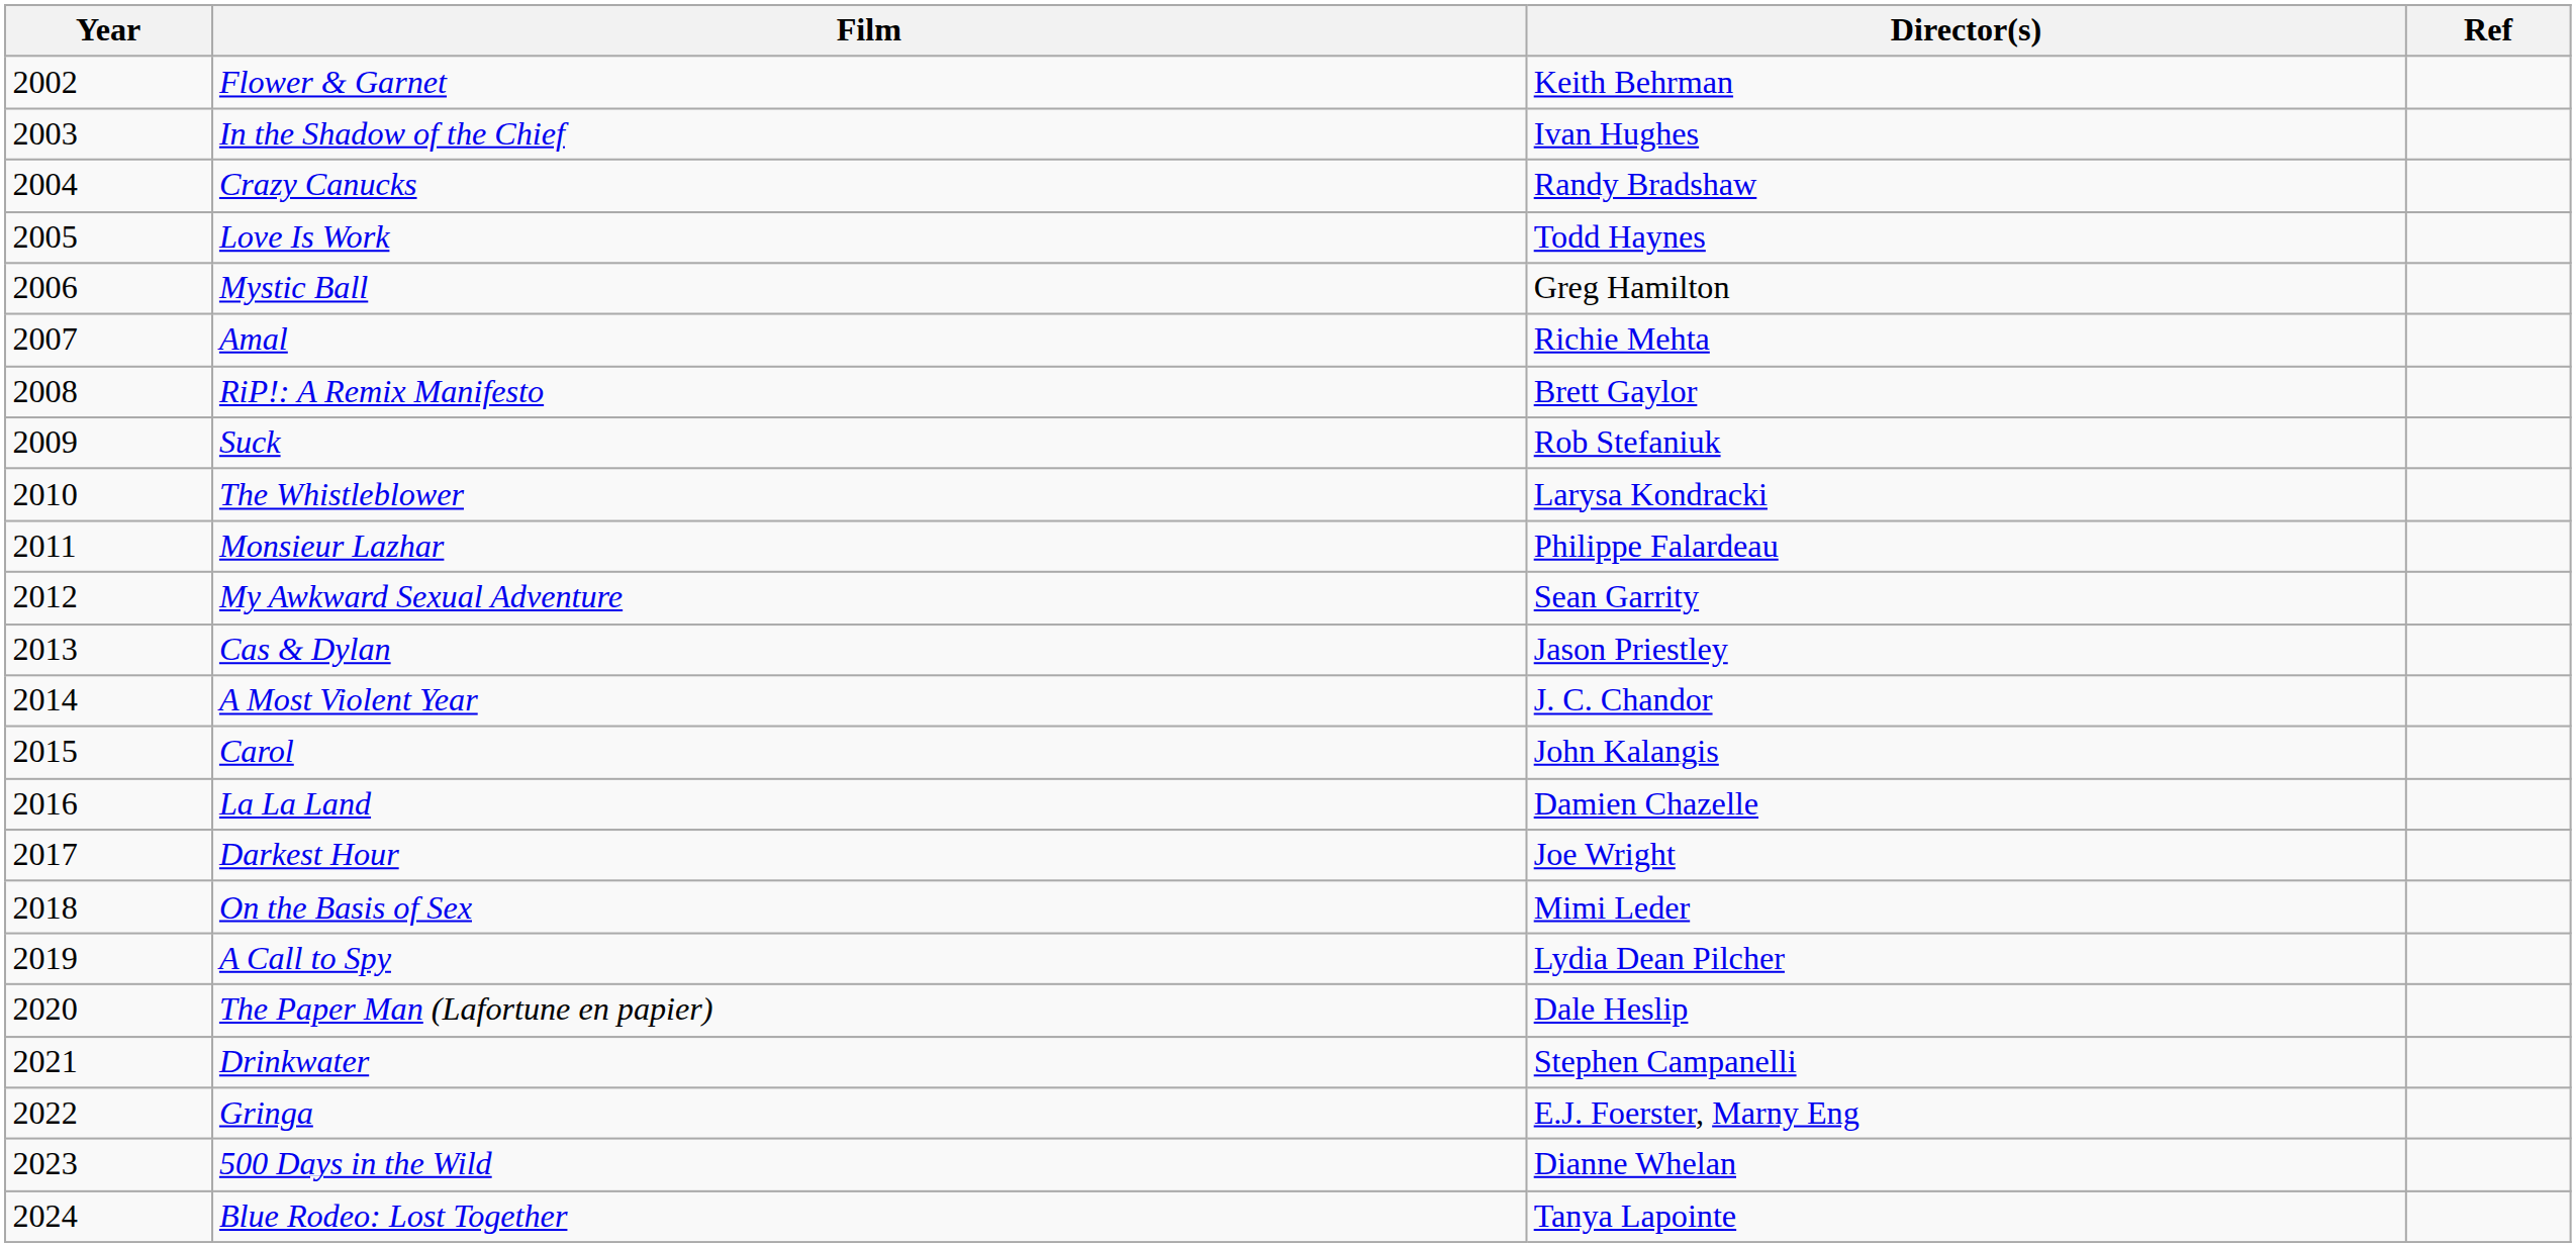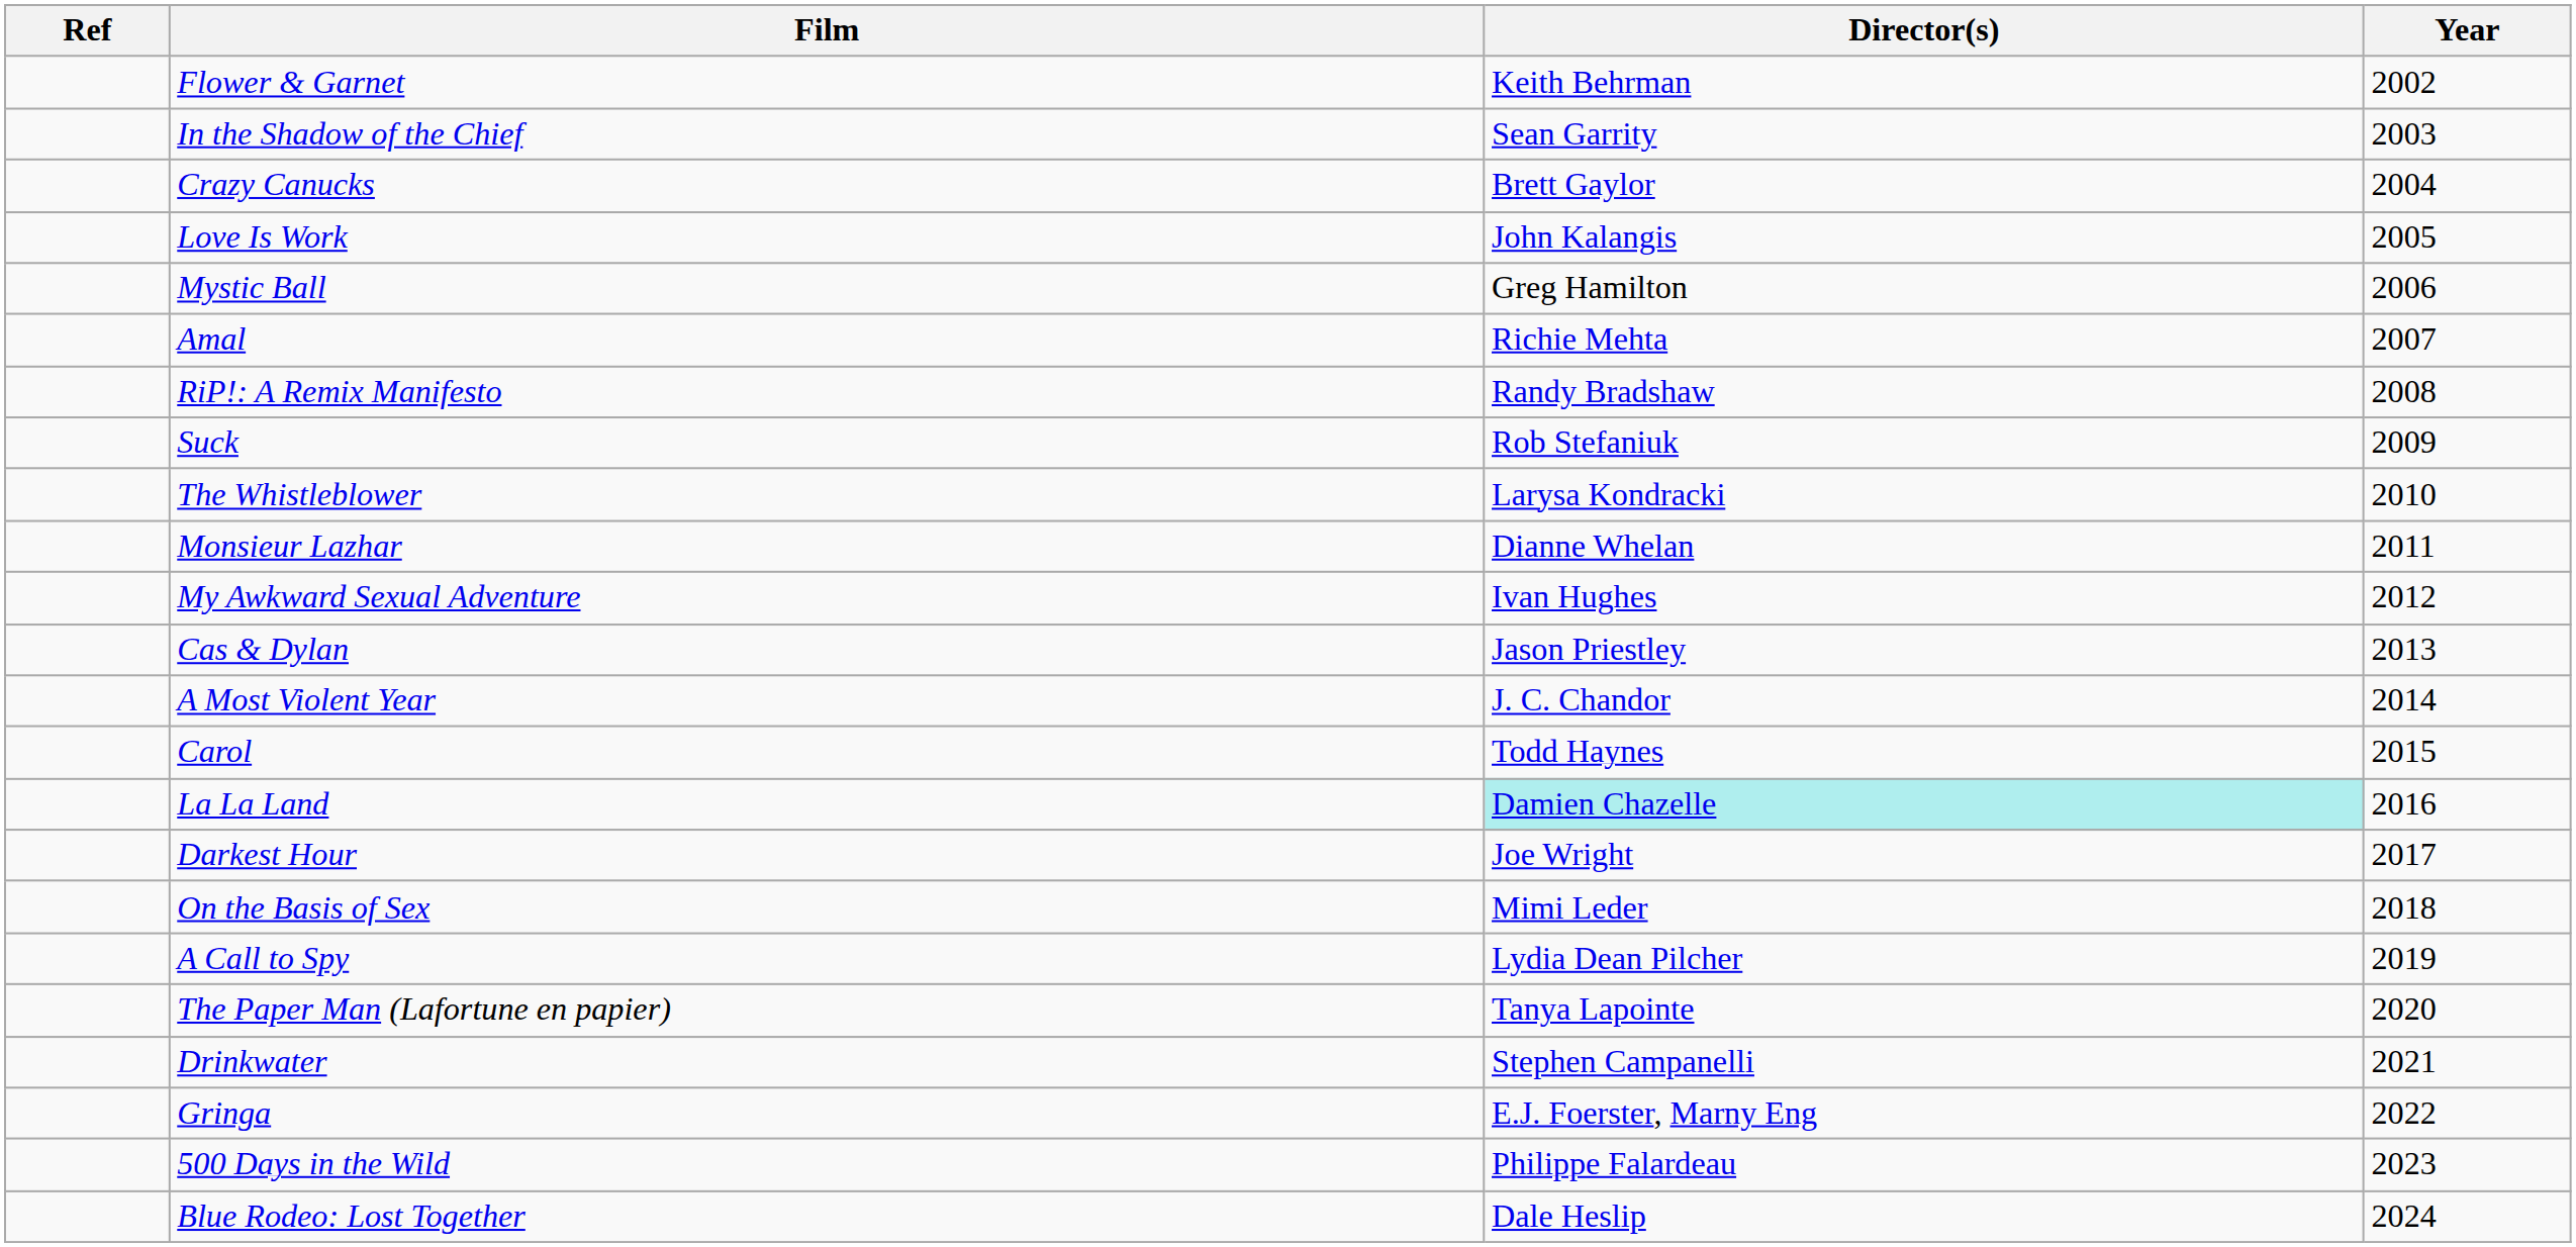columns swapped: Year <-> Ref
In the Shadow of the Chief | Director(s): Ivan Hughes -> Sean Garrity
Crazy Canucks | Director(s): Randy Bradshaw -> Brett Gaylor
Love Is Work | Director(s): Todd Haynes -> John Kalangis
RiP!: A Remix Manifesto | Director(s): Brett Gaylor -> Randy Bradshaw
Monsieur Lazhar | Director(s): Philippe Falardeau -> Dianne Whelan
My Awkward Sexual Adventure | Director(s): Sean Garrity -> Ivan Hughes
Carol | Director(s): John Kalangis -> Todd Haynes
La La Land | Director(s): no background -> paleturquoise background
The Paper Man (Lafortune en papier) | Director(s): Dale Heslip -> Tanya Lapointe
500 Days in the Wild | Director(s): Dianne Whelan -> Philippe Falardeau
Blue Rodeo: Lost Together | Director(s): Tanya Lapointe -> Dale Heslip
